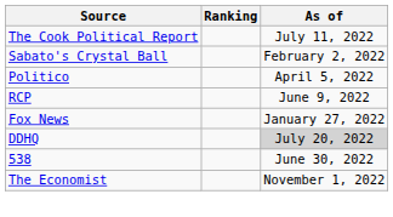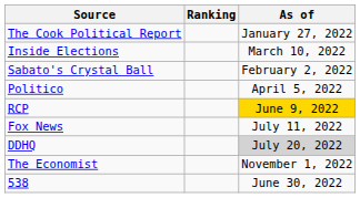The Cook Political Report | As of: July 11, 2022 -> January 27, 2022
+ row: Inside Elections | March 10, 2022
RCP | As of: no background -> gold background
Fox News | As of: January 27, 2022 -> July 11, 2022
rows swapped: 538 <-> The Economist
